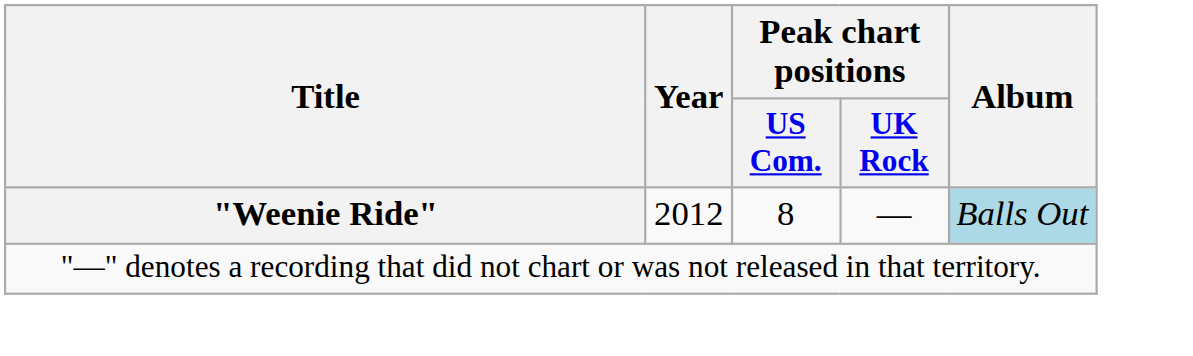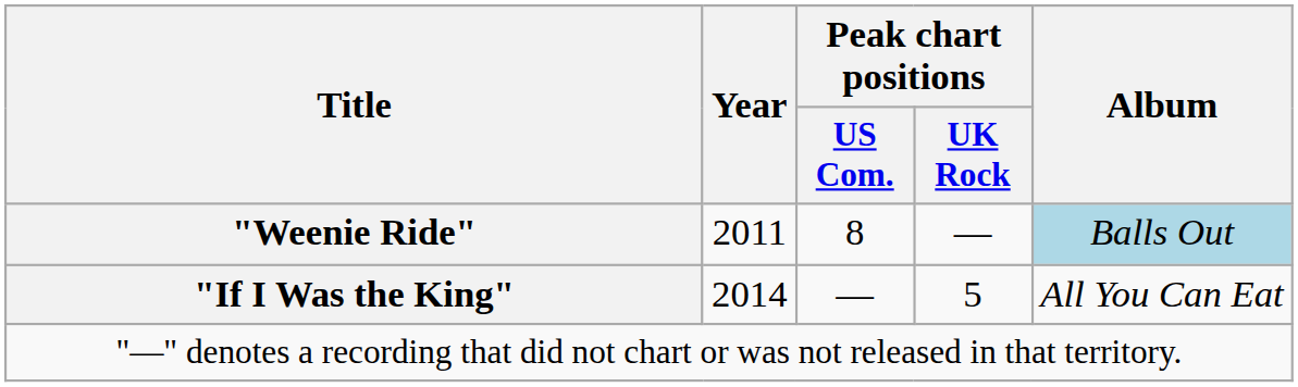"Weenie Ride" | Year: 2012 -> 2011
+ row: "If I Was the King" | 2014 | — | 5 | All You Can Eat
